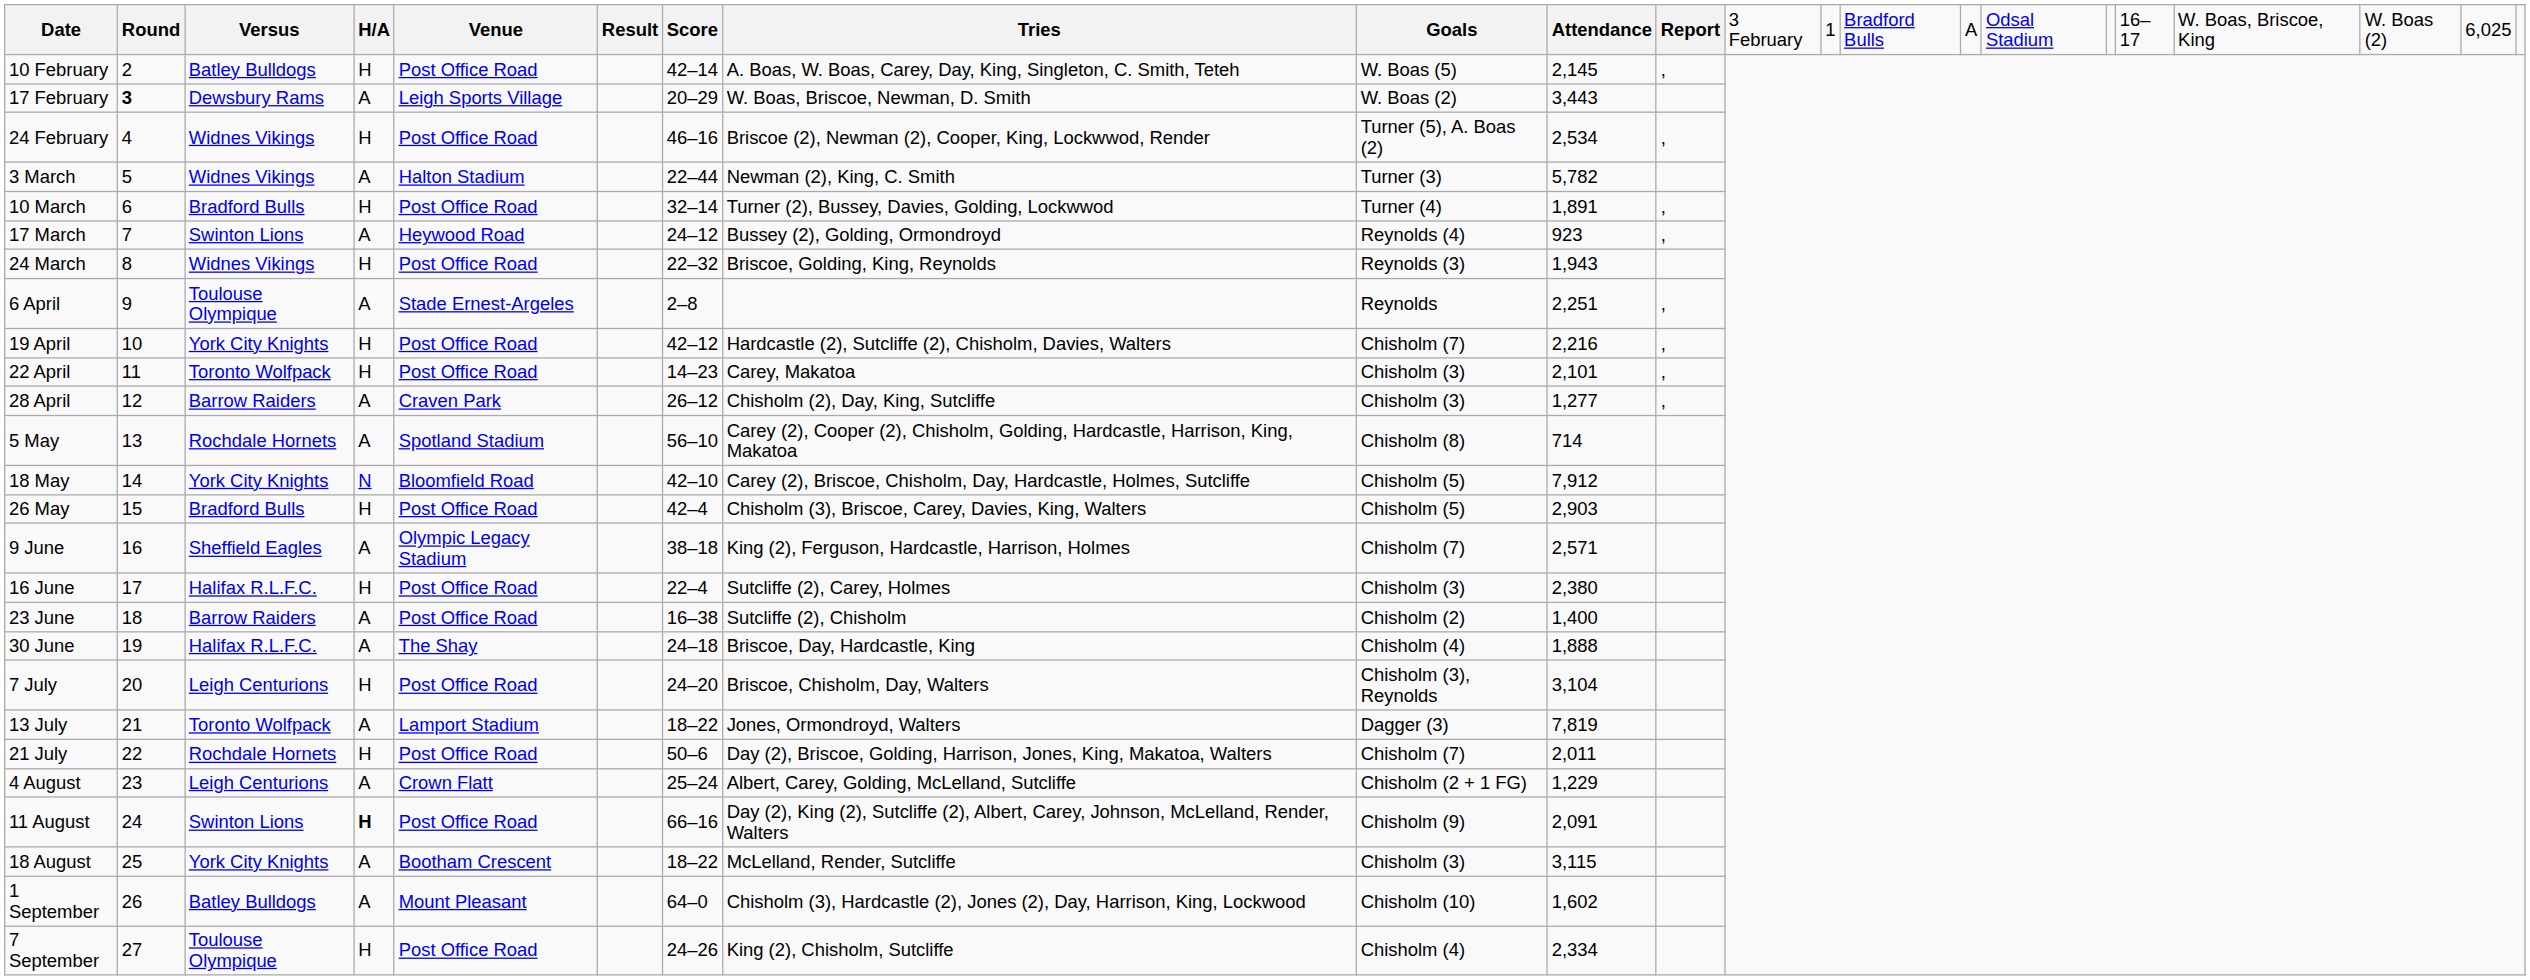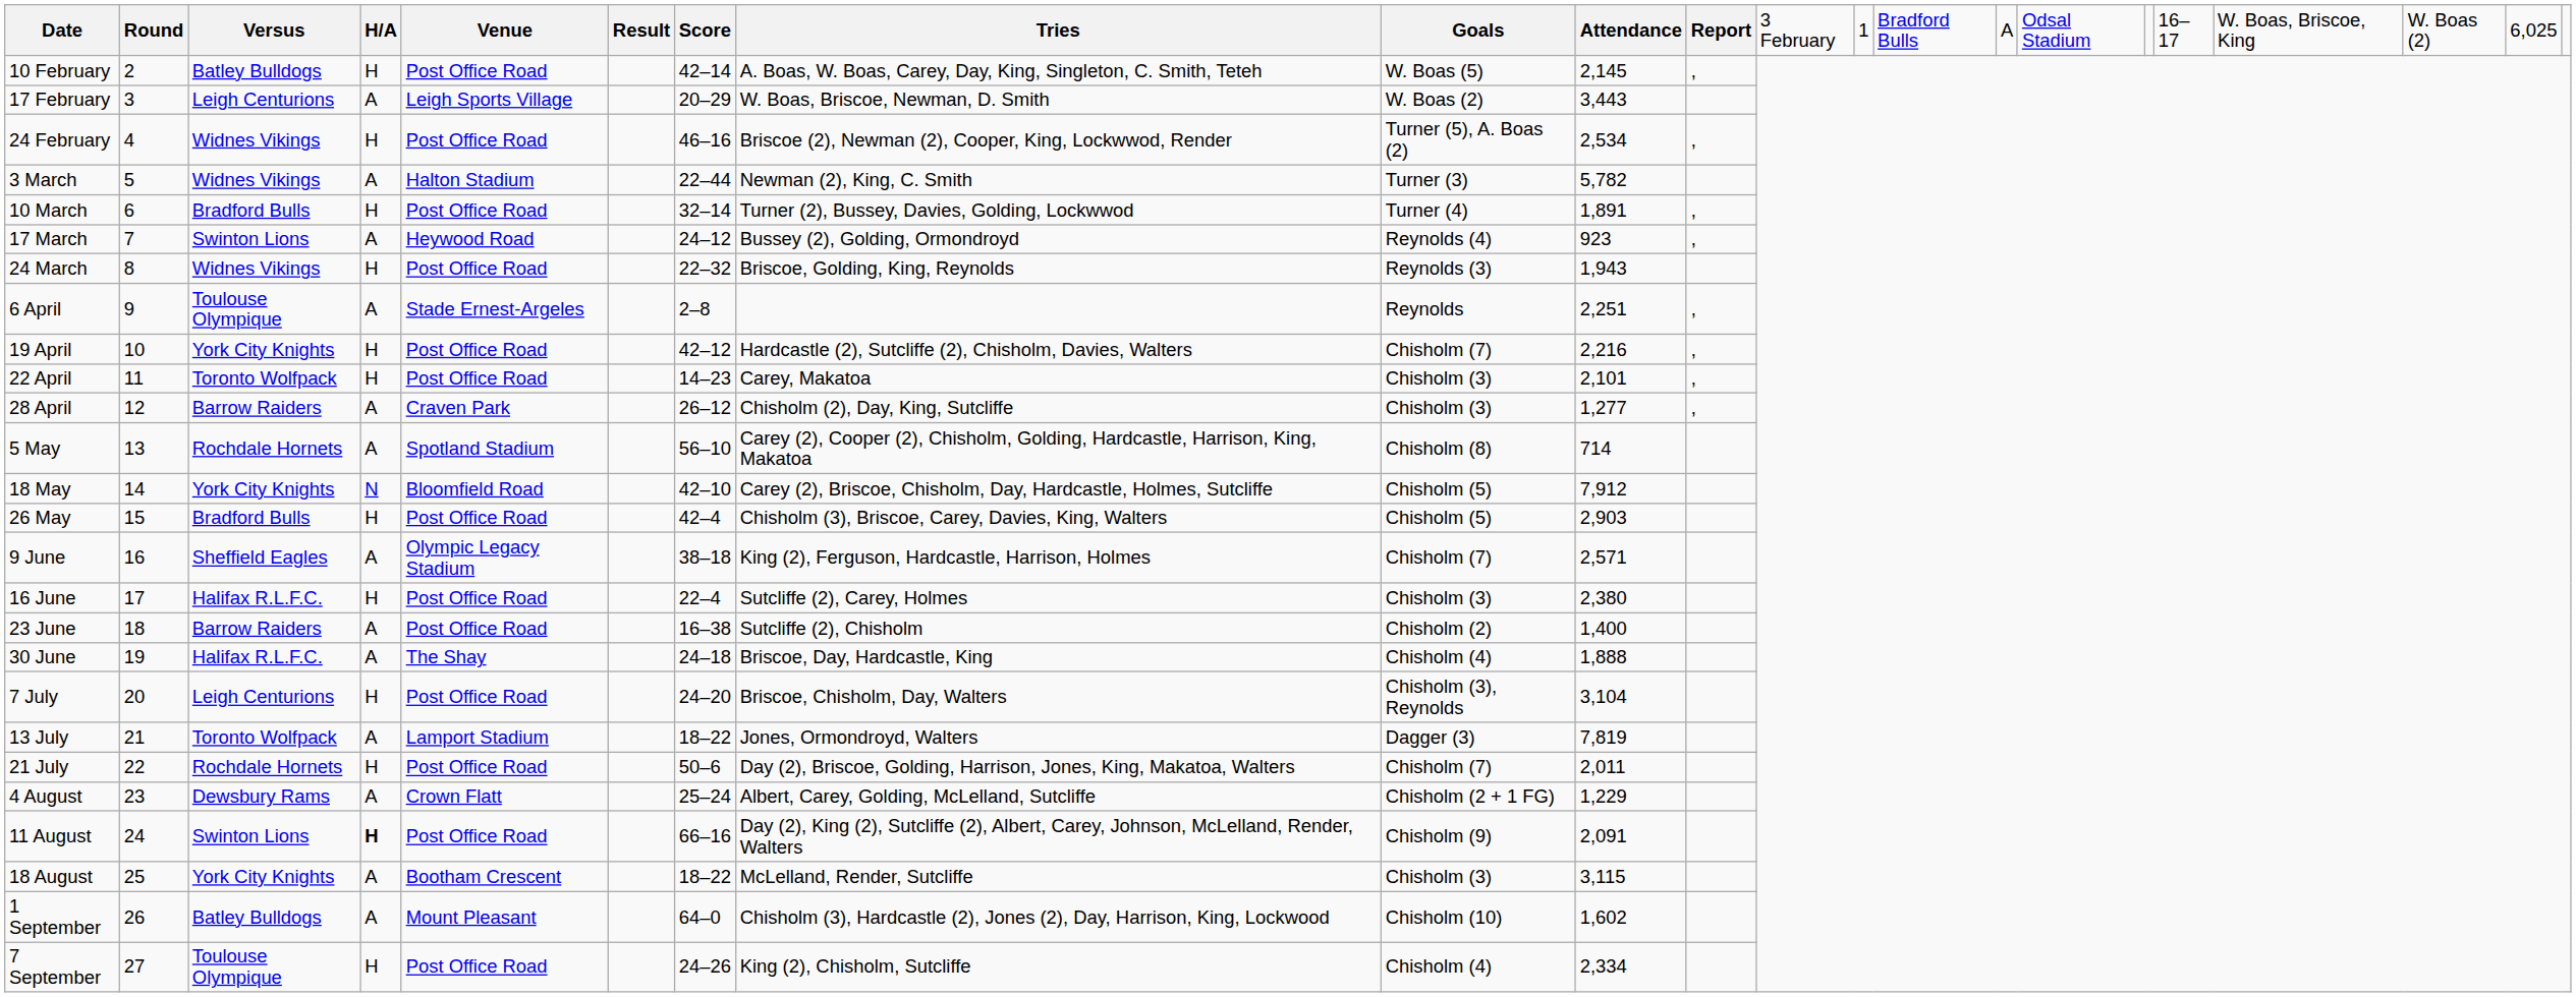17 February | column 2: bold -> normal
17 February | column 3: Dewsbury Rams -> Leigh Centurions
4 August | column 3: Leigh Centurions -> Dewsbury Rams
